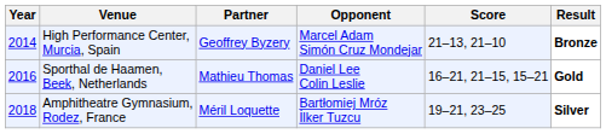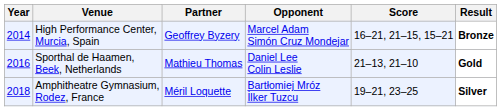High Performance Center, Murcia, Spain | Score: 21–13, 21–10 -> 16–21, 21–15, 15–21
Sporthal de Haamen, Beek, Netherlands | Score: 16–21, 21–15, 15–21 -> 21–13, 21–10
